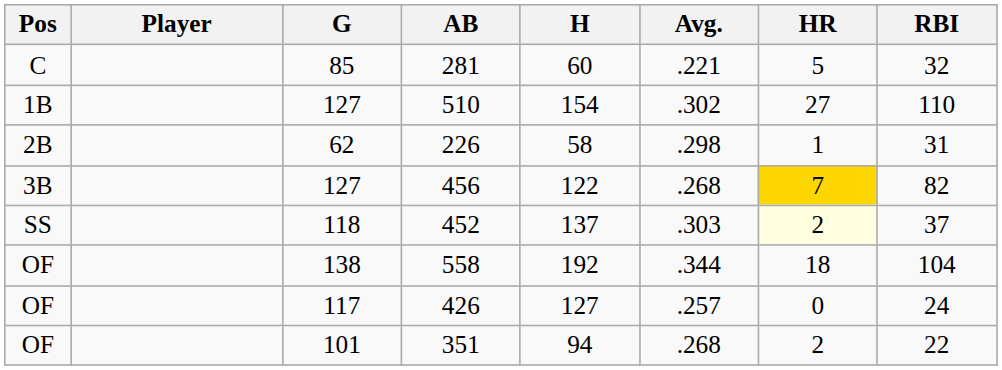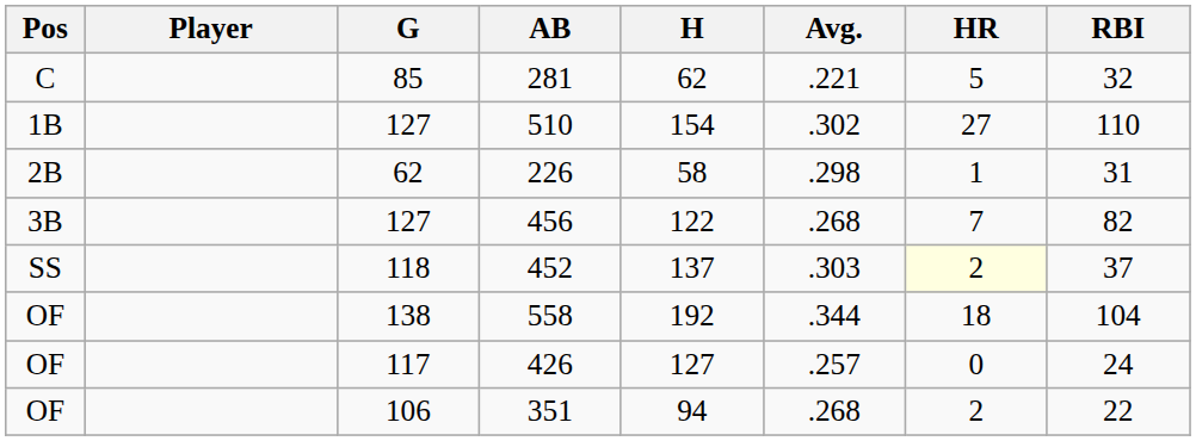281 | H: 60 -> 62
456 | HR: gold background -> no background
351 | G: 101 -> 106
